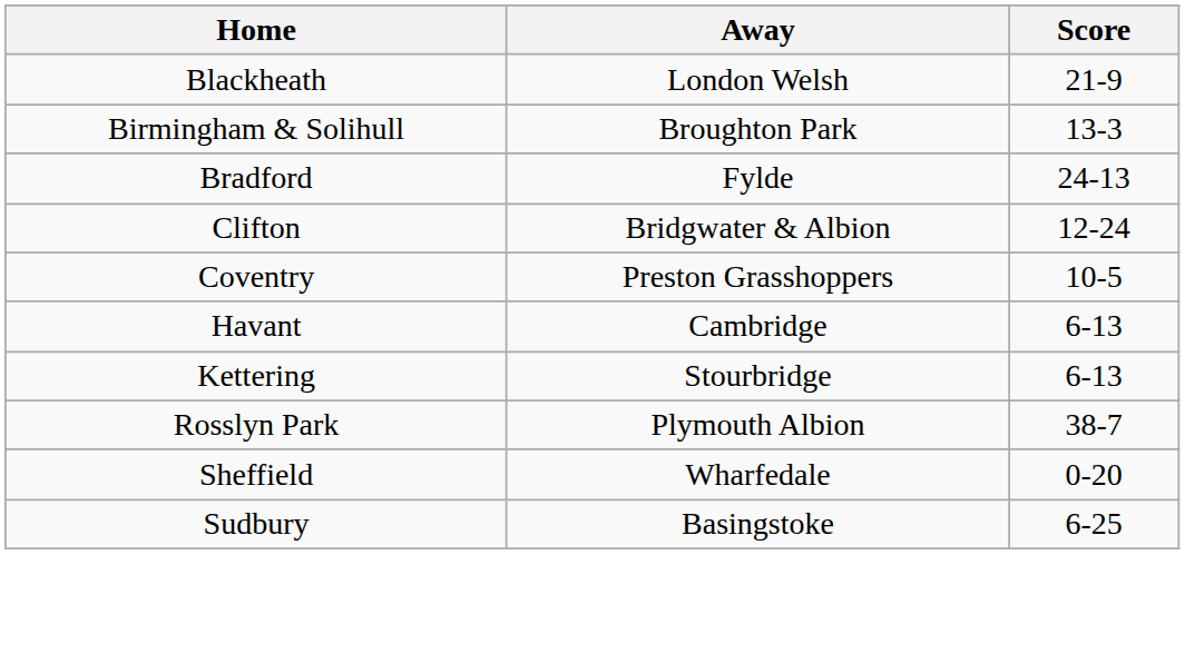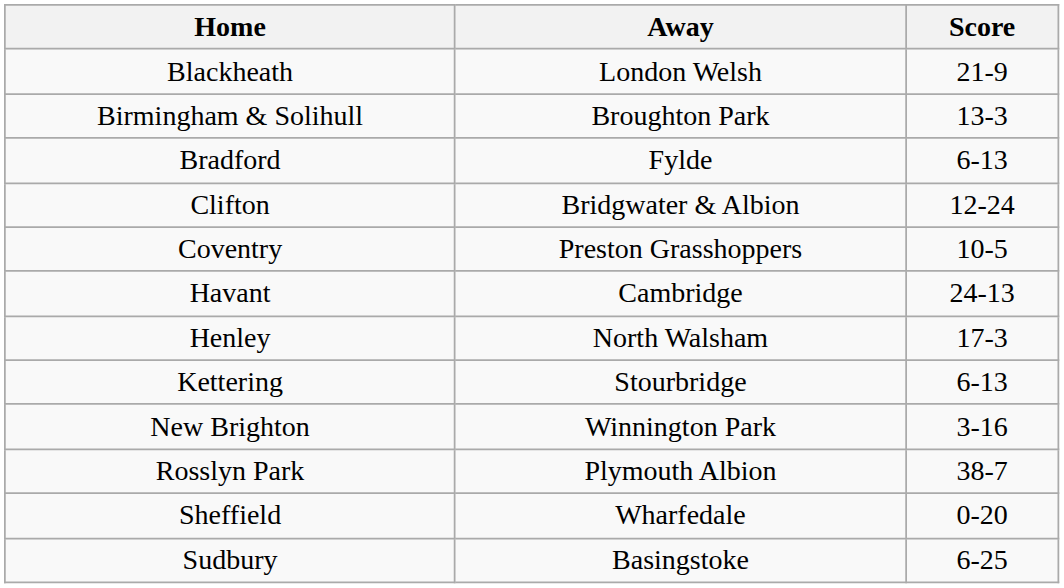Bradford | Score: 24-13 -> 6-13
Havant | Score: 6-13 -> 24-13
+ row: Henley | North Walsham | 17-3
+ row: New Brighton | Winnington Park | 3-16
